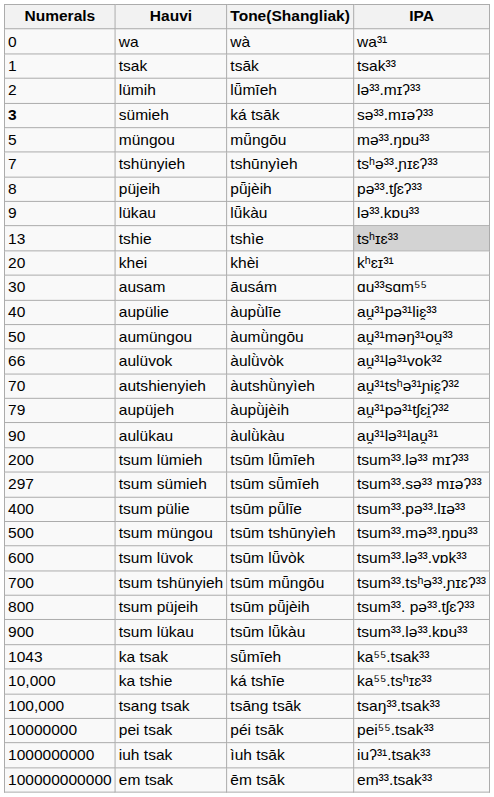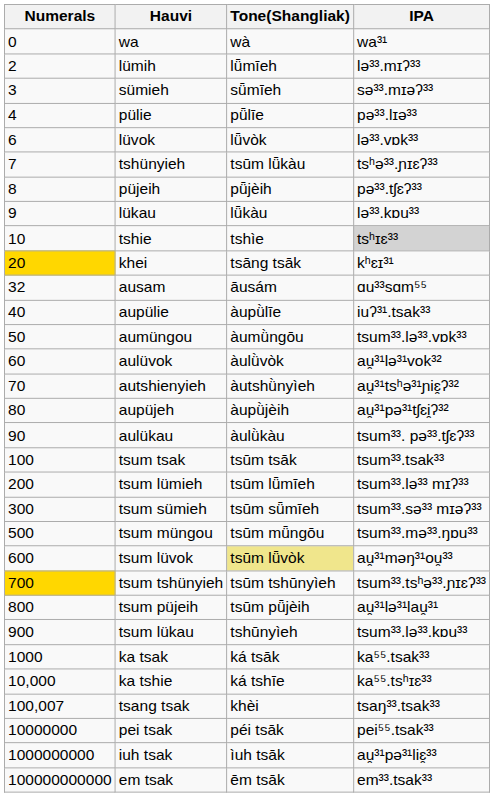- row: 1 | tsak | tsāk | tsak³³
sümieh | Numerals: bold -> normal
sümieh | Tone(Shangliak): ká tsāk -> sǖmīeh
+ row: 4 | pülie | pǖlīe | pə³³.lɪə³³
- row: 5 | müngou | mǖngōu | mə³³.ŋɒu³³
+ row: 6 | lüvok | lǖvòk | lə³³.vɒk³³
tshünyieh | Tone(Shangliak): tshūnyìeh -> tsūm lǖkàu
tshie | Numerals: 13 -> 10
khei | Numerals: no background -> gold background
khei | Tone(Shangliak): khèi -> tsāng tsāk
ausam | Numerals: 30 -> 32
aupülie | IPA: au̯³¹pə³¹liɛ̯³³ -> iuʔ³¹.tsak³³
aumüngou | IPA: au̯³¹məŋ³¹ou̯³³ -> tsum³³.lə³³.vɒk³³
aulüvok | Numerals: 66 -> 60
aupüjeh | Numerals: 79 -> 80
aulükau | IPA: au̯³¹lə³¹lau̯³¹ -> tsum³³. pə³³.tʃɛʔ³³
+ row: 100 | tsum tsak | tsūm tsāk | tsum³³.tsak³³
tsum sümieh | Numerals: 297 -> 300
- row: 400 | tsum pülie | tsūm pǖlīe | tsum³³.pə³³.lɪə³³
tsum müngou | Tone(Shangliak): tsūm tshūnyìeh -> tsūm mǖngōu
tsum lüvok | Tone(Shangliak): no background -> khaki background
tsum lüvok | IPA: tsum³³.lə³³.vɒk³³ -> au̯³¹məŋ³¹ou̯³³
tsum tshünyieh | Numerals: no background -> gold background
tsum tshünyieh | Tone(Shangliak): tsūm mǖngōu -> tsūm tshūnyìeh
tsum püjeih | IPA: tsum³³. pə³³.tʃɛʔ³³ -> au̯³¹lə³¹lau̯³¹
tsum lükau | Tone(Shangliak): tsūm lǖkàu -> tshūnyìeh
ka tsak | Numerals: 1043 -> 1000
ka tsak | Tone(Shangliak): sǖmīeh -> ká tsāk
tsang tsak | Numerals: 100,000 -> 100,007
tsang tsak | Tone(Shangliak): tsāng tsāk -> khèi
iuh tsak | IPA: iuʔ³¹.tsak³³ -> au̯³¹pə³¹liɛ̯³³
